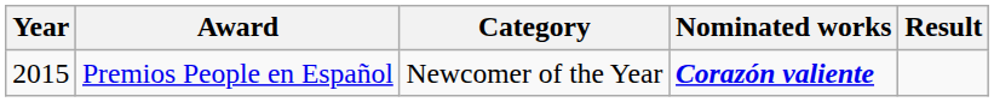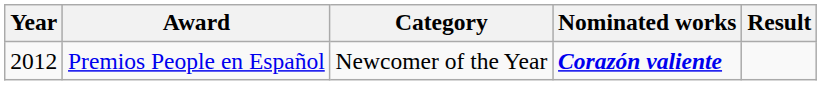Premios People en Español | Year: 2015 -> 2012
